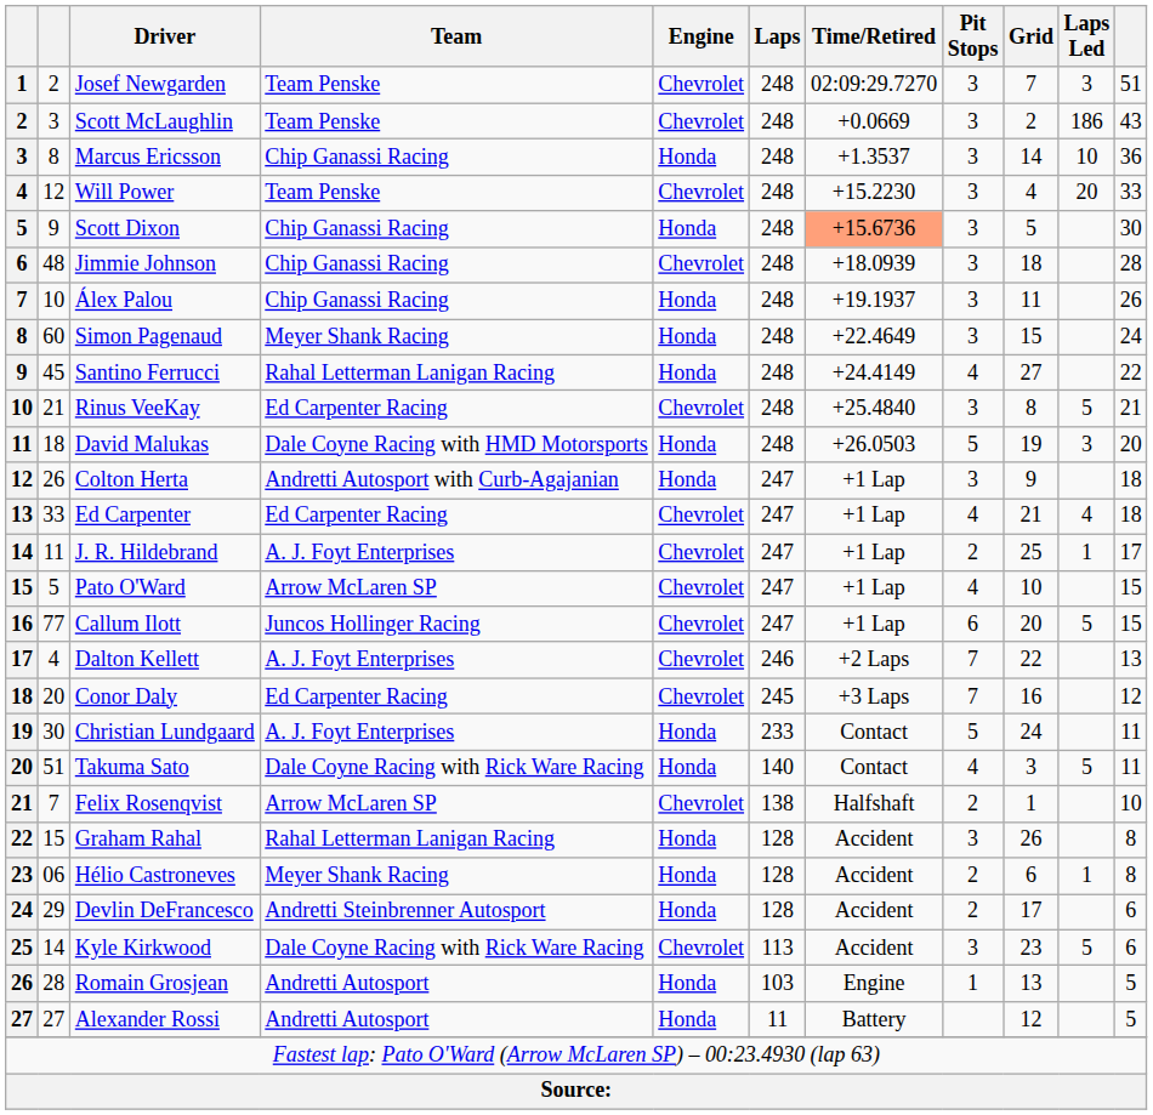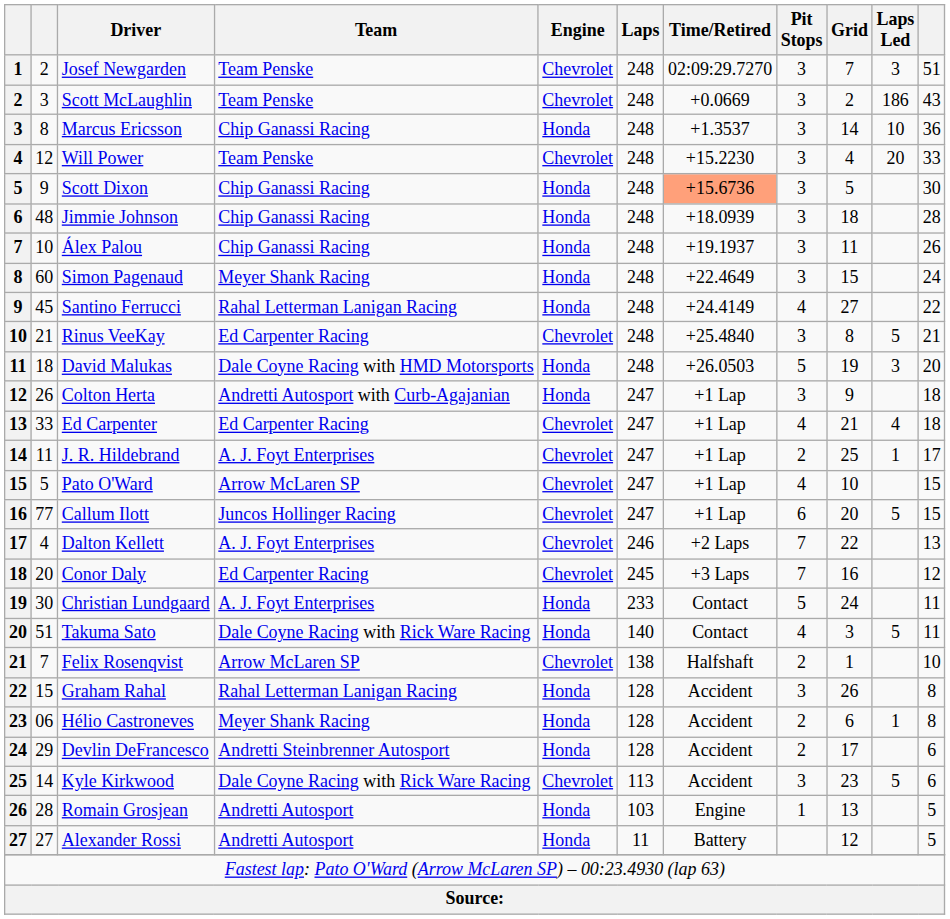Jimmie Johnson | Engine: Chevrolet -> Honda
